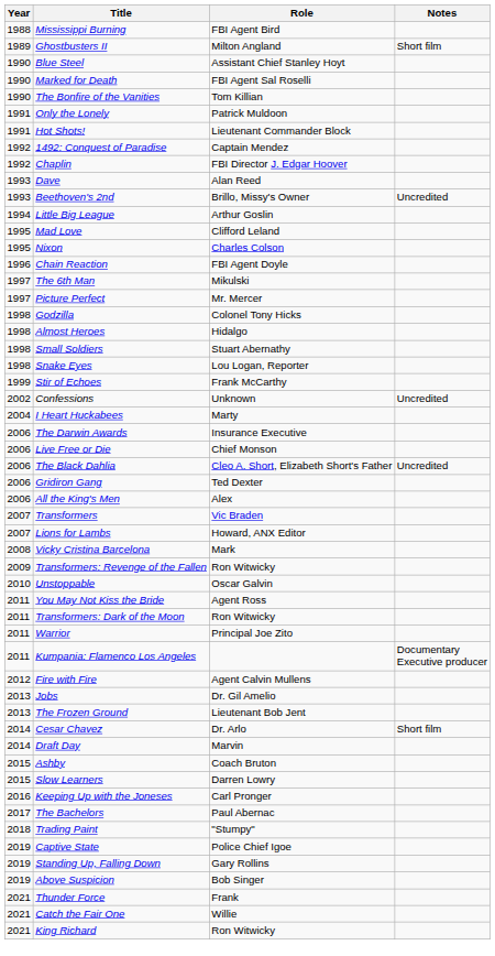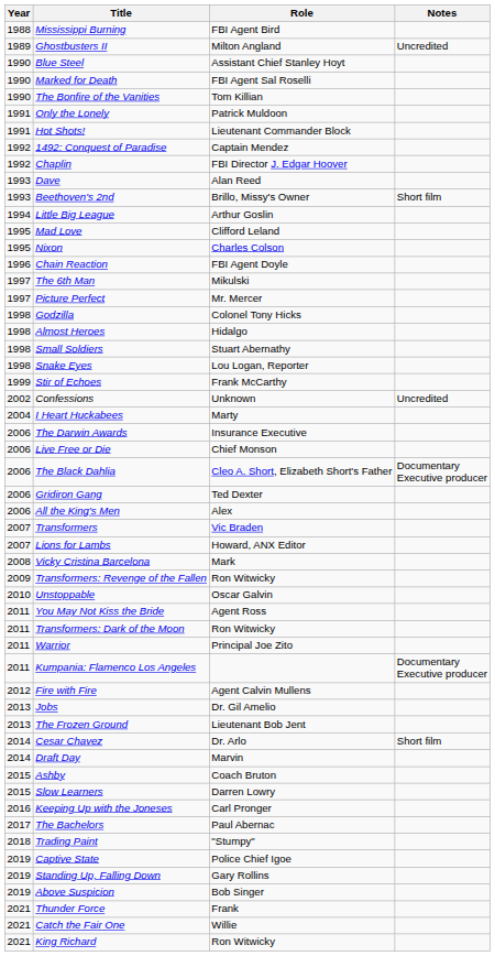Ghostbusters II | Notes: Short film -> Uncredited
Beethoven's 2nd | Notes: Uncredited -> Short film
The Black Dahlia | Notes: Uncredited -> Documentary Executive producer
